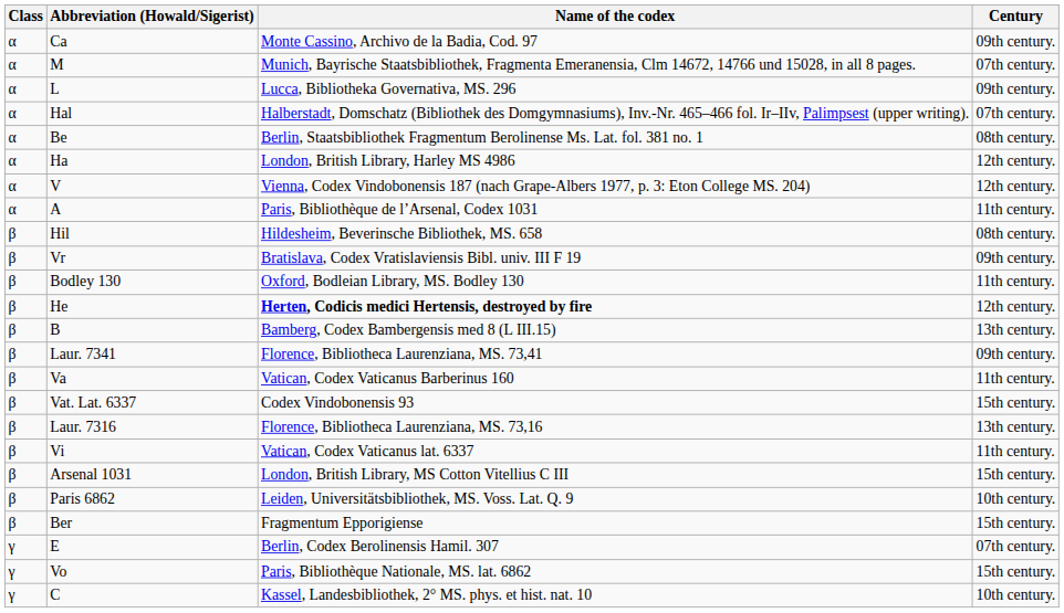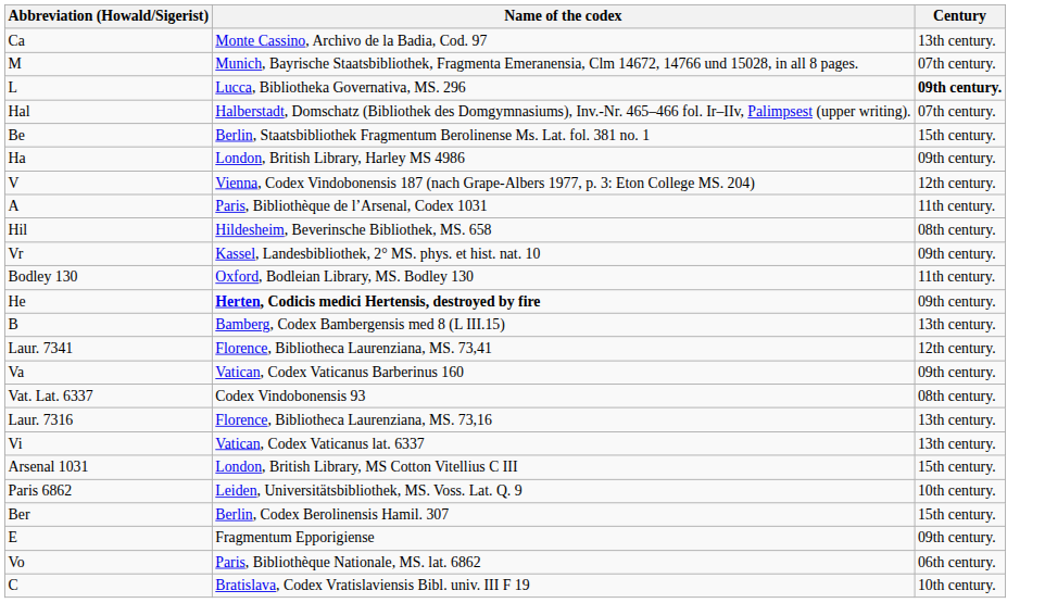- column: Class | α | α | α | α | α | α | α | α | β | β | β | β | β | β | β | β | β | β | β | β | β | γ | γ | γ
Ca | Century: 09th century. -> 13th century.
L | Century: normal -> bold
Be | Century: 08th century. -> 15th century.
Ha | Century: 12th century. -> 09th century.
Vr | Name of the codex: Bratislava, Codex Vratislaviensis Bibl. univ. III F 19 -> Kassel, Landesbibliothek, 2° MS. phys. et hist. nat. 10
He | Century: 12th century. -> 09th century.
Laur. 7341 | Century: 09th century. -> 12th century.
Va | Century: 11th century. -> 09th century.
Vat. Lat. 6337 | Century: 15th century. -> 08th century.
Vi | Century: 11th century. -> 13th century.
Ber | Name of the codex: Fragmentum Epporigiense -> Berlin, Codex Berolinensis Hamil. 307
E | Name of the codex: Berlin, Codex Berolinensis Hamil. 307 -> Fragmentum Epporigiense
E | Century: 07th century. -> 09th century.
Vo | Century: 15th century. -> 06th century.
C | Name of the codex: Kassel, Landesbibliothek, 2° MS. phys. et hist. nat. 10 -> Bratislava, Codex Vratislaviensis Bibl. univ. III F 19
